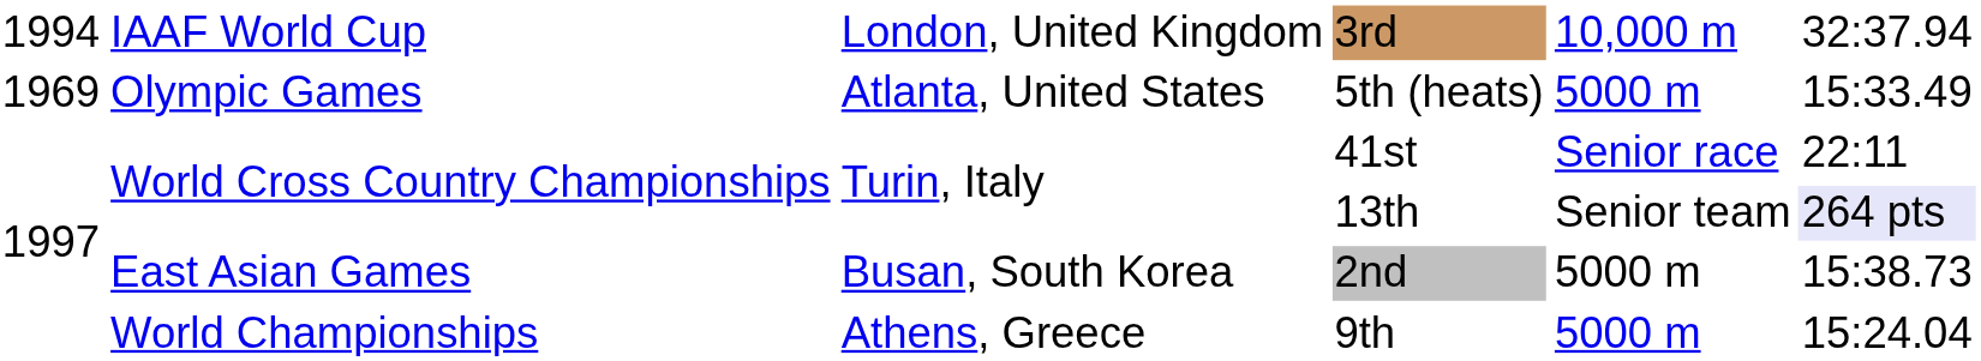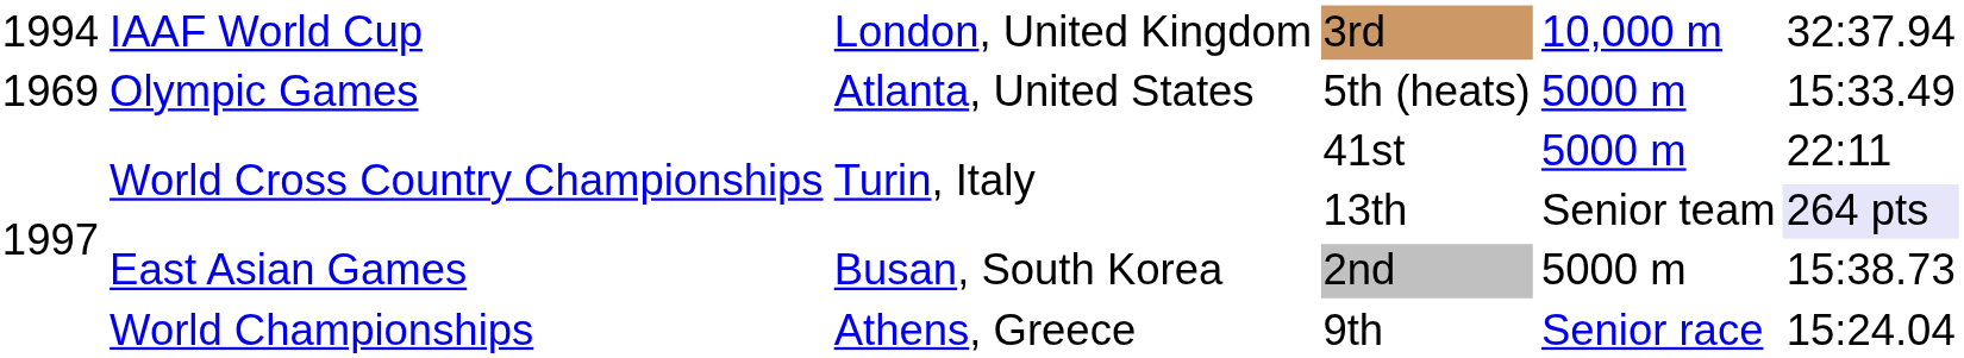41st | column 5: Senior race -> 5000 m
9th | column 5: 5000 m -> Senior race
